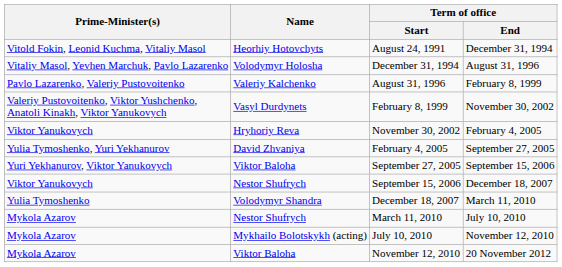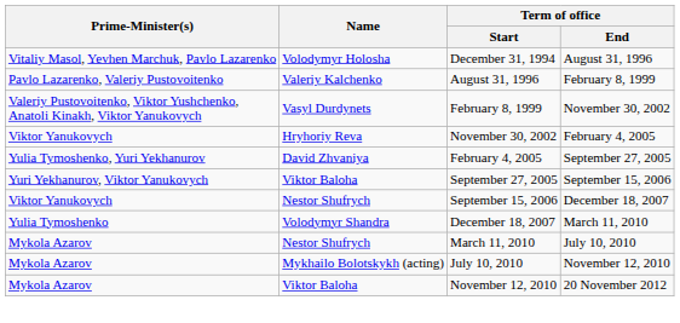- row: Vitold Fokin, Leonid Kuchma, Vitaliy Masol | Heorhiy Hotovchyts | August 24, 1991 | December 31, 1994
